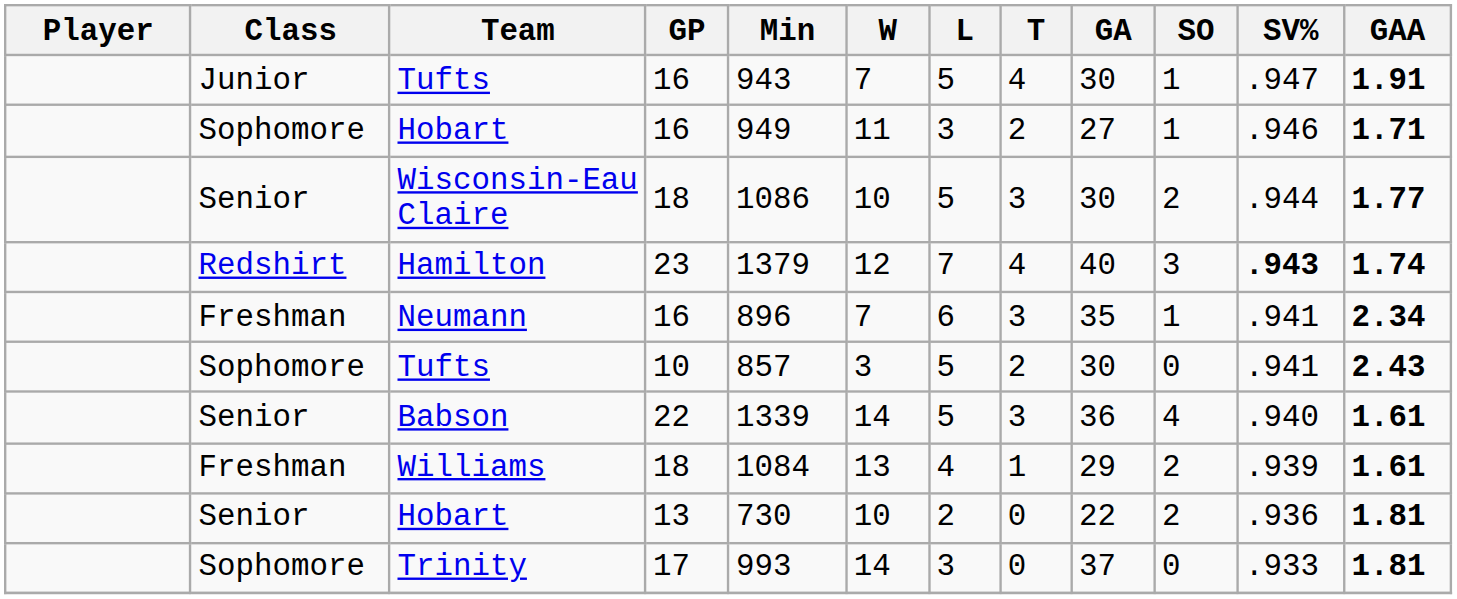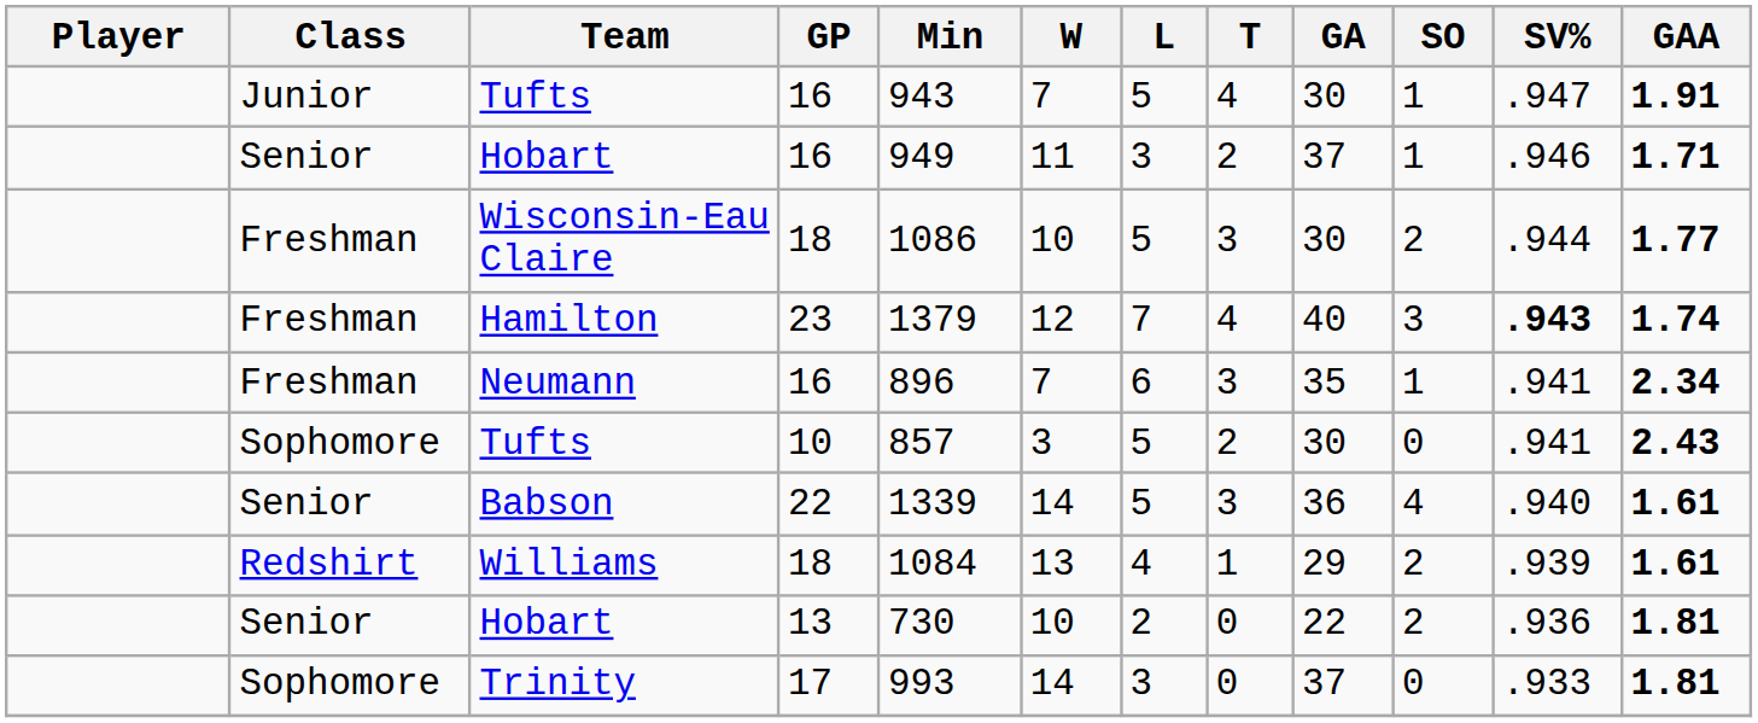Hobart / 16 | Class: Sophomore -> Senior
Hobart / 16 | GA: 27 -> 37
Wisconsin-Eau Claire | Class: Senior -> Freshman
Hamilton | Class: Redshirt -> Freshman
Williams | Class: Freshman -> Redshirt
